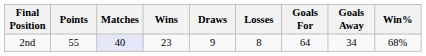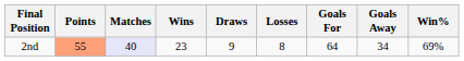2nd | Points: no background -> lightsalmon background
2nd | Win%: 68% -> 69%
